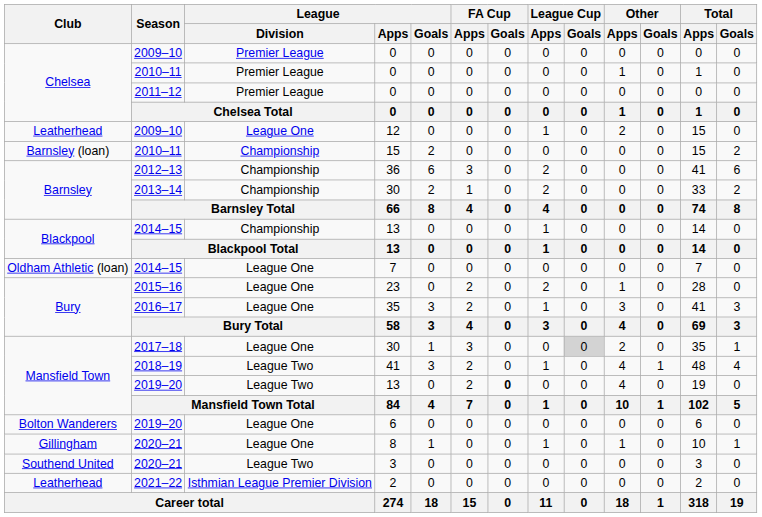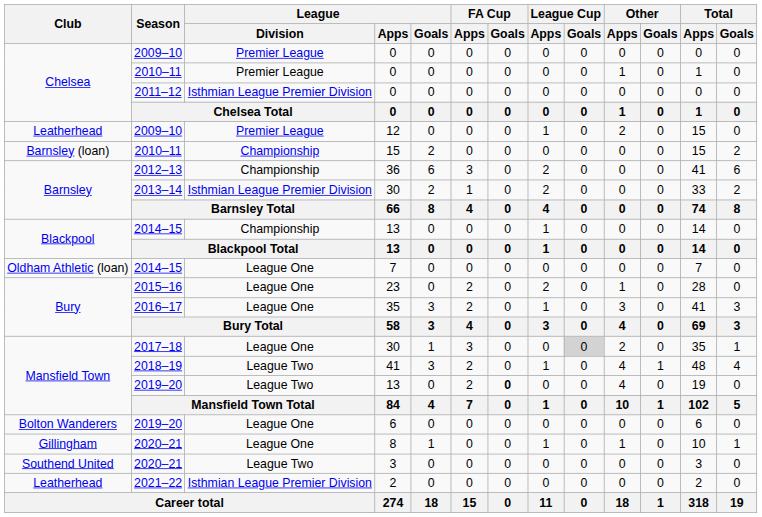2011–12 / 0 | League / Division: Premier League -> Isthmian League Premier Division
12 | League / Division: League One -> Premier League
2013–14 / 30 | League / Division: Championship -> Isthmian League Premier Division
